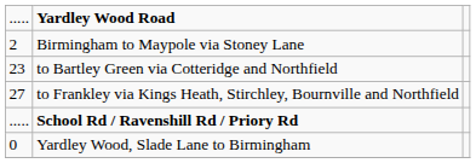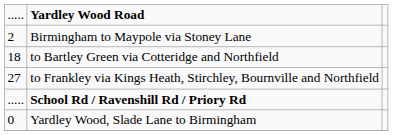to Bartley Green via Cotteridge and Northfield | column 1: 23 -> 18
